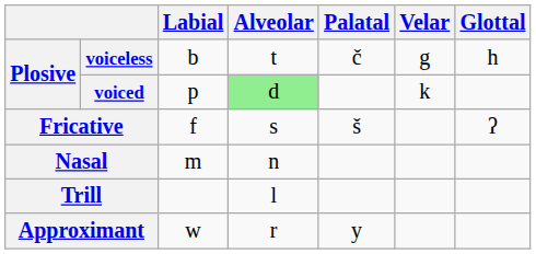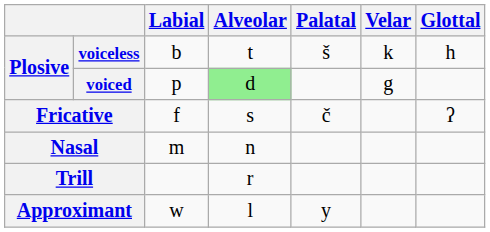voiceless | Palatal: č -> š
voiceless | Velar: g -> k
voiced | Velar: k -> g
Fricative | Palatal: š -> č
Trill | Alveolar: l -> r
Approximant | Alveolar: r -> l
